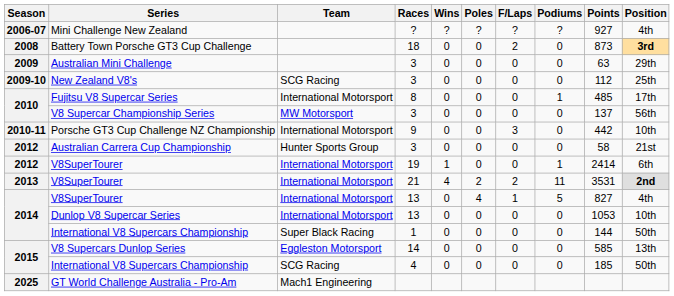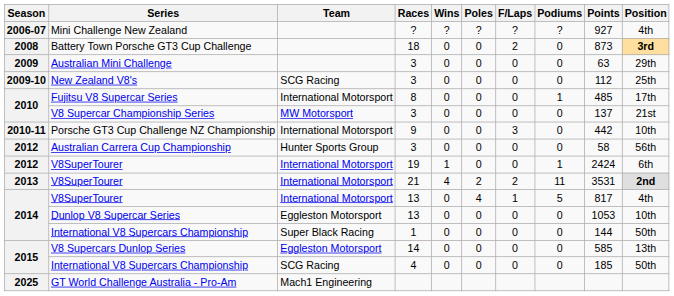V8 Supercar Championship Series | Position: 56th -> 21st
Australian Carrera Cup Championship | Position: 21st -> 56th
V8SuperTourer / 19 | Points: 2414 -> 2424
V8SuperTourer / 13 | Points: 827 -> 817
Dunlop V8 Supercar Series | Team: International Motorsport -> Eggleston Motorsport
